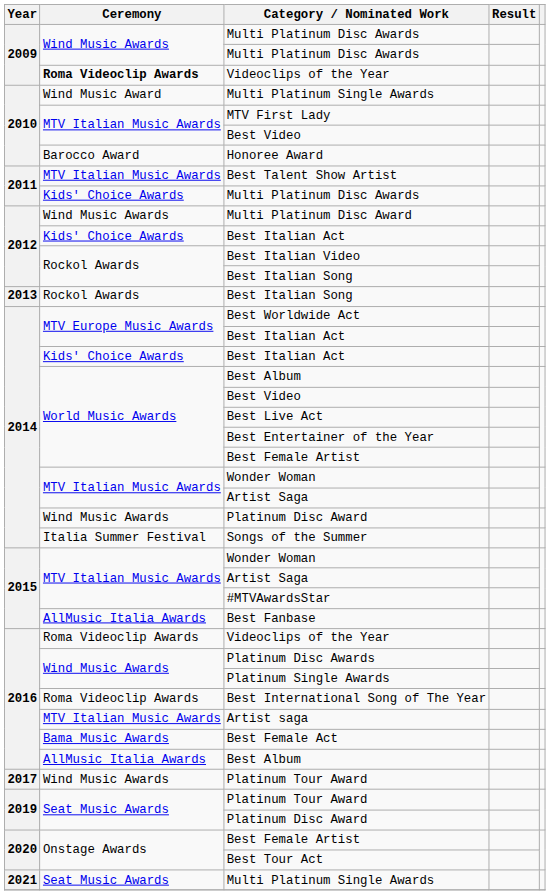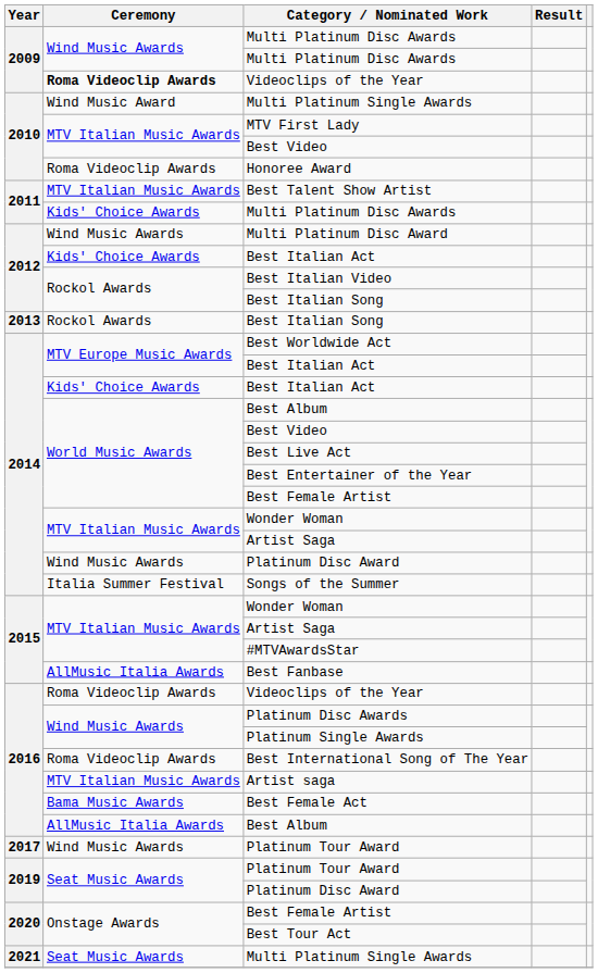Honoree Award | Ceremony: Barocco Award -> Roma Videoclip Awards
